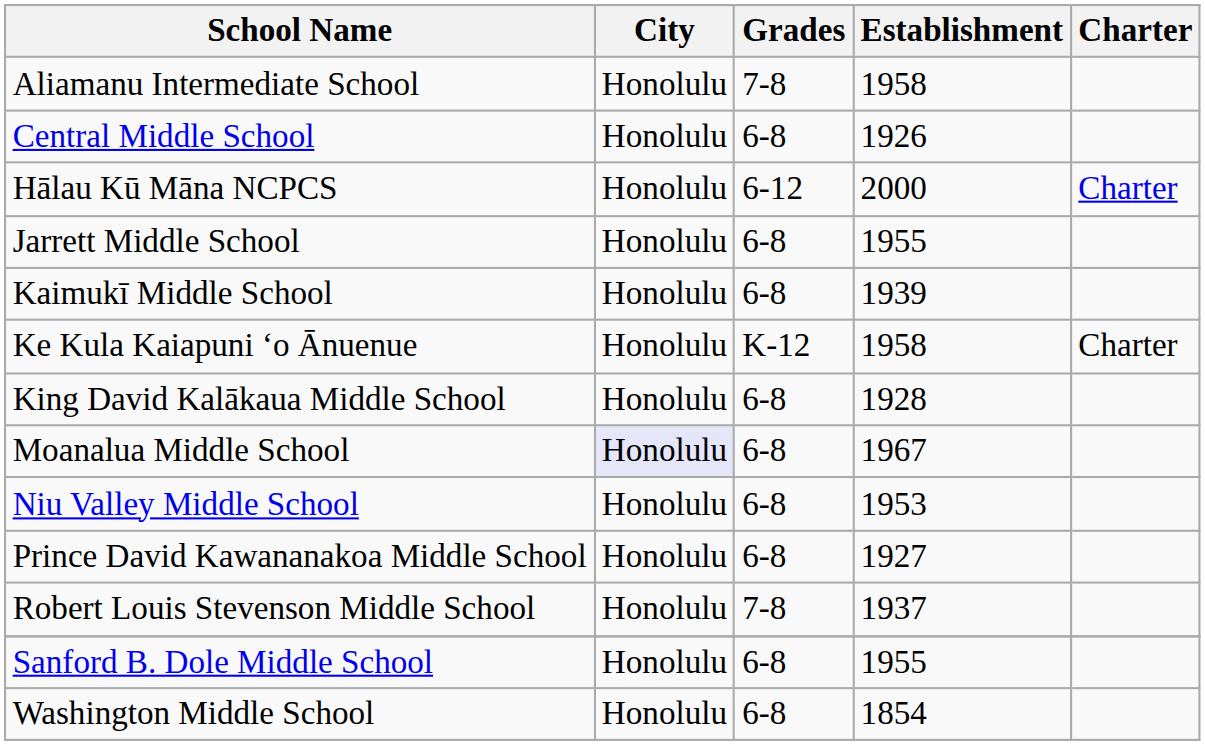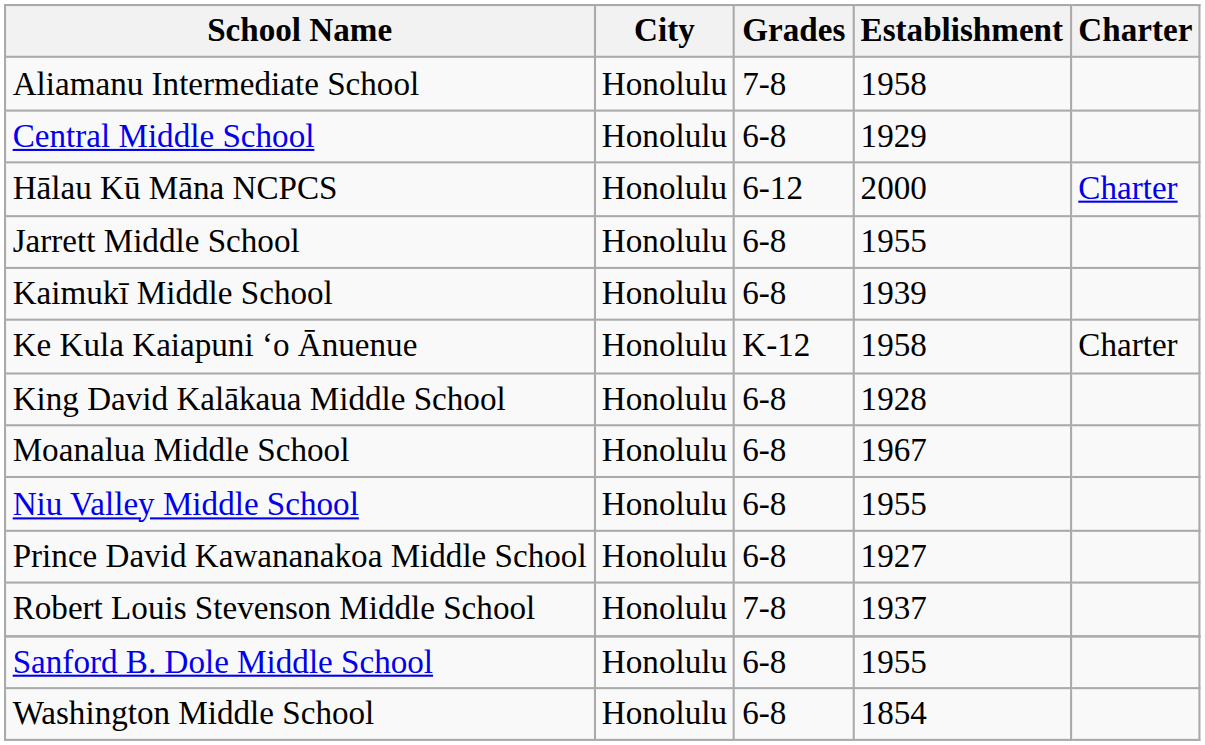Central Middle School | Establishment: 1926 -> 1929
Moanalua Middle School | City: lavender background -> no background
Niu Valley Middle School | Establishment: 1953 -> 1955
